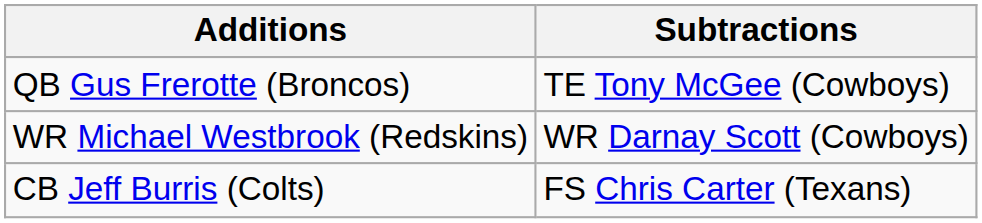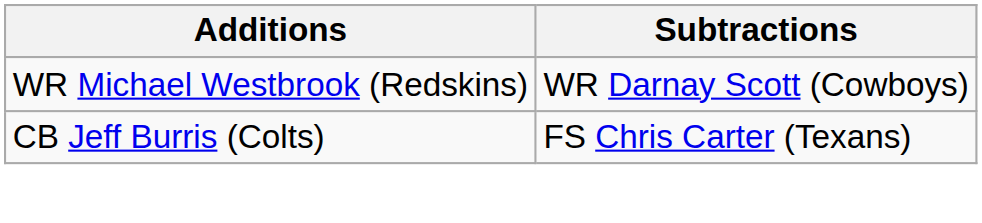- row: QB Gus Frerotte (Broncos) | TE Tony McGee (Cowboys)
